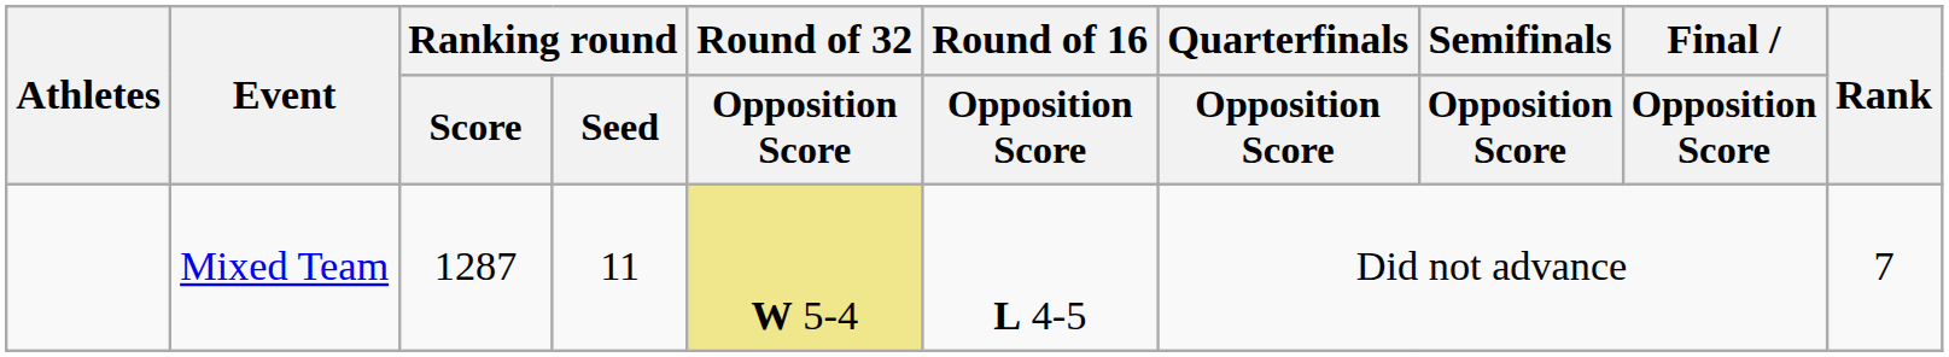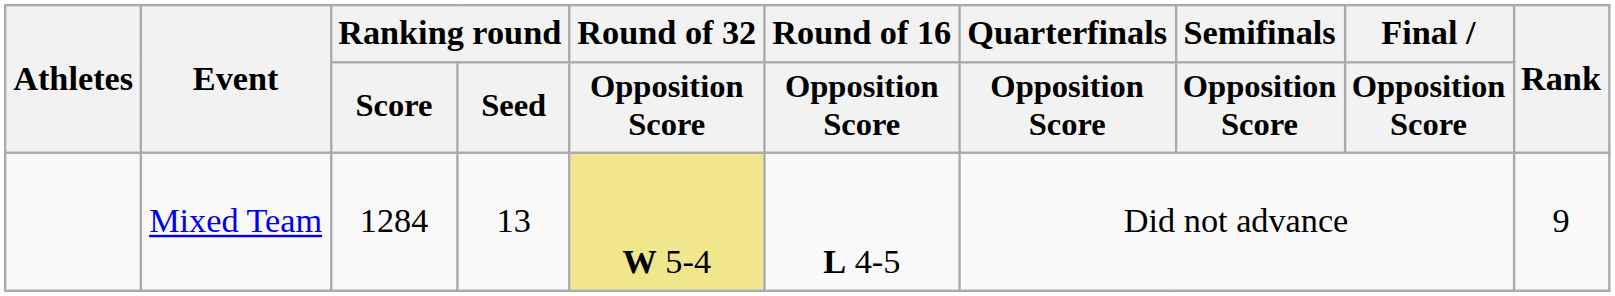Mixed Team | Ranking round / Score: 1287 -> 1284
Mixed Team | Ranking round / Seed: 11 -> 13
Mixed Team | Rank: 7 -> 9
